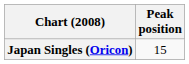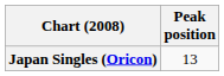Japan Singles (Oricon) | Peak position: 15 -> 13
